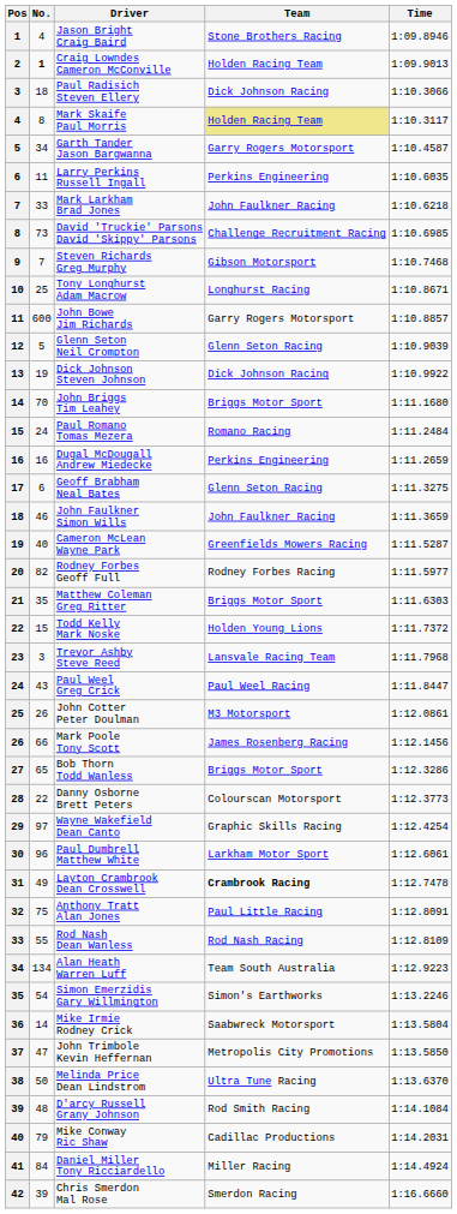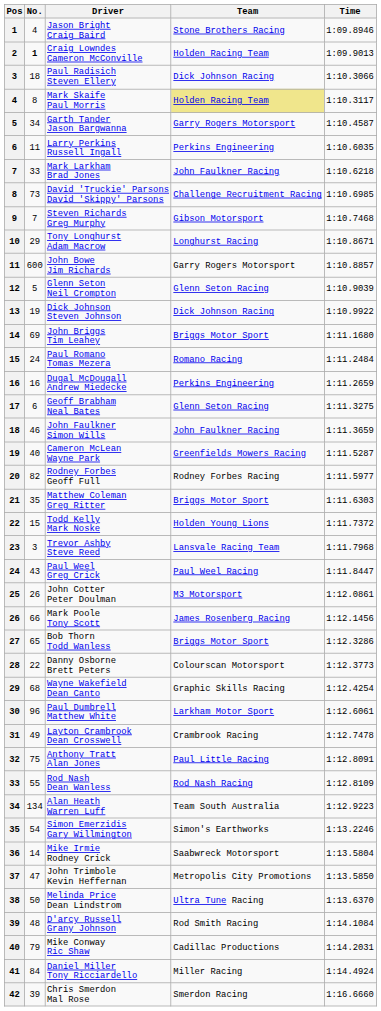Tony Longhurst Adam Macrow | No.: 25 -> 29
John Briggs Tim Leahey | No.: 70 -> 69
Wayne Wakefield Dean Canto | No.: 97 -> 68
Layton Crambrook Dean Crosswell | Team: bold -> normal
